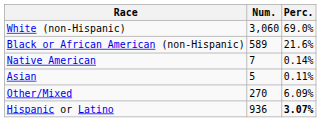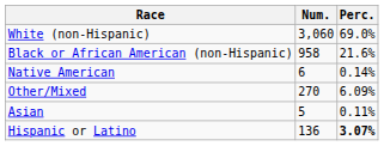Black or African American (non-Hispanic) | Num.: 589 -> 958
Native American | Num.: 7 -> 6
rows swapped: Asian <-> Other/Mixed
Hispanic or Latino | Num.: 936 -> 136
